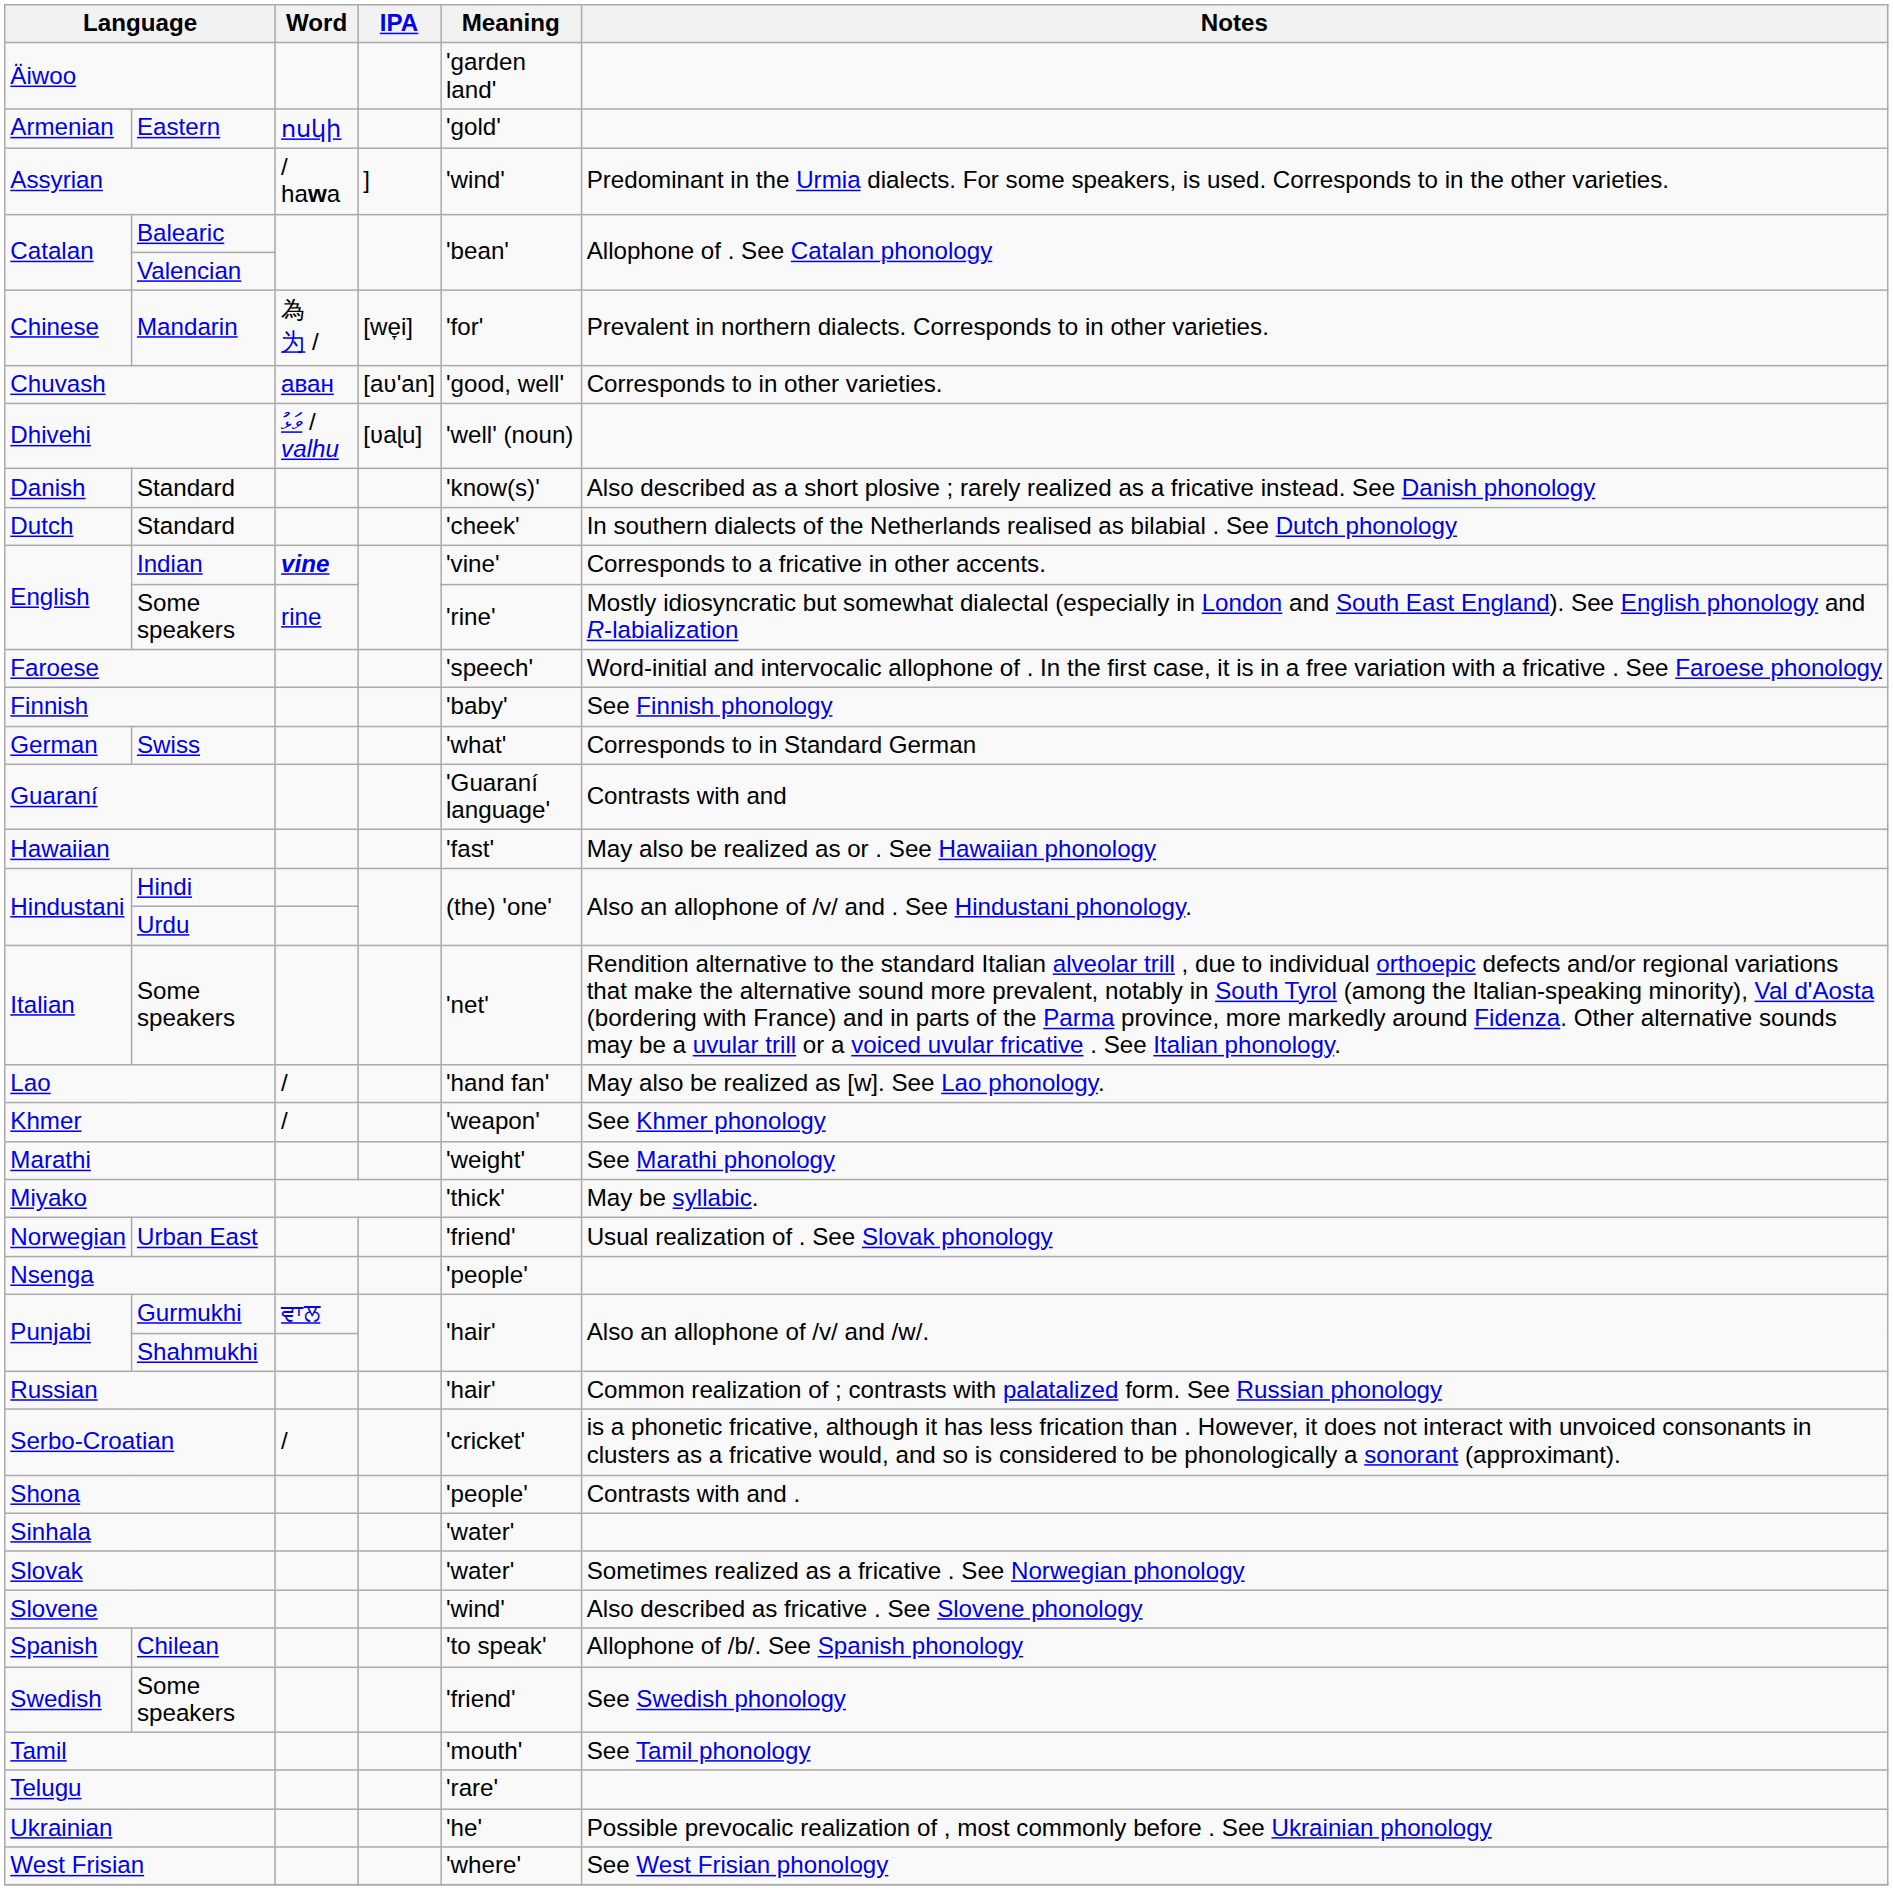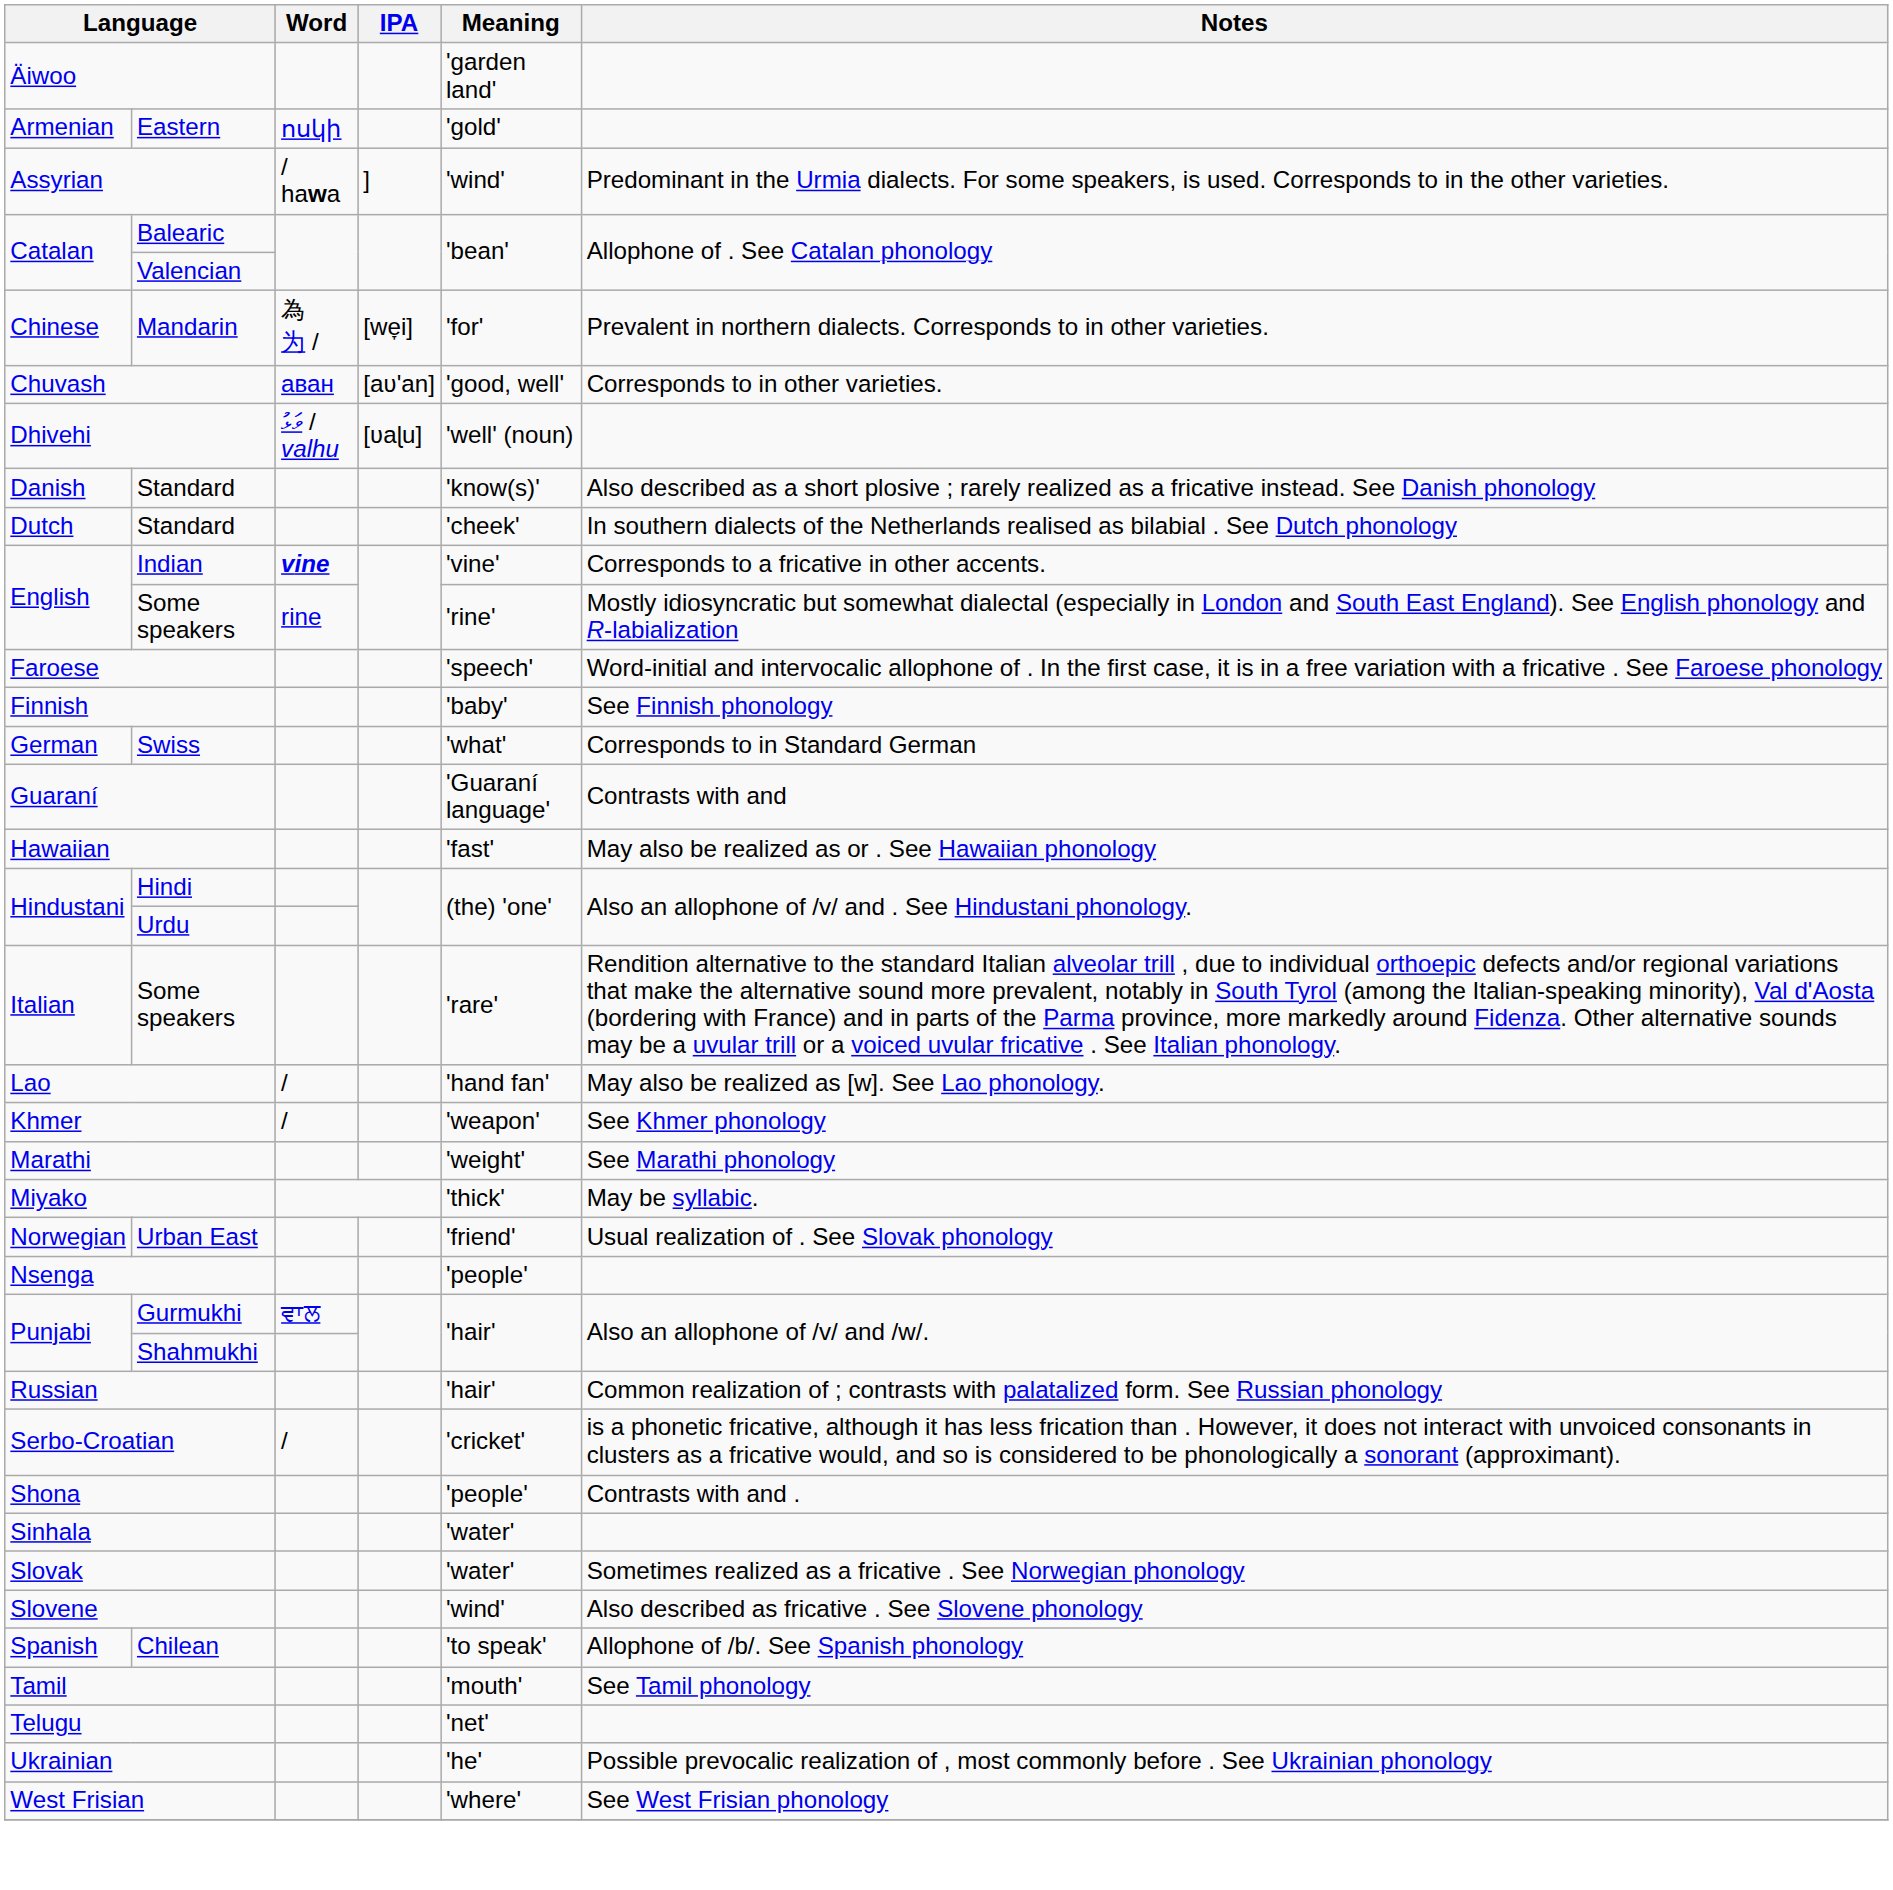Italian / Some speakers | Meaning: 'net' -> 'rare'
- row: Swedish | Some speakers | 'friend' | See Swedish phonology
Telugu | Meaning: 'rare' -> 'net'
